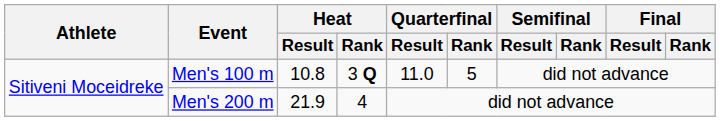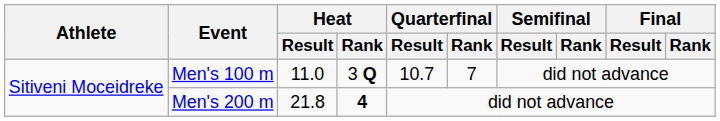Men's 100 m | Heat / Result: 10.8 -> 11.0
Men's 100 m | Quarterfinal / Result: 11.0 -> 10.7
Men's 100 m | Quarterfinal / Rank: 5 -> 7
Men's 200 m | Heat / Result: 21.9 -> 21.8
Men's 200 m | Heat / Rank: normal -> bold
